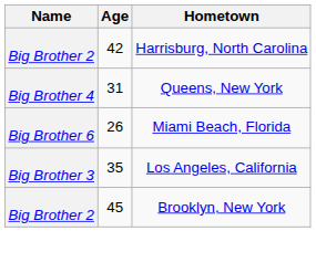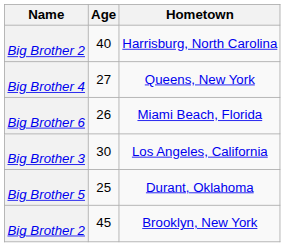Harrisburg, North Carolina | Age: 42 -> 40
Queens, New York | Age: 31 -> 27
Los Angeles, California | Age: 35 -> 30
+ row: Big Brother 5 | 25 | Durant, Oklahoma
